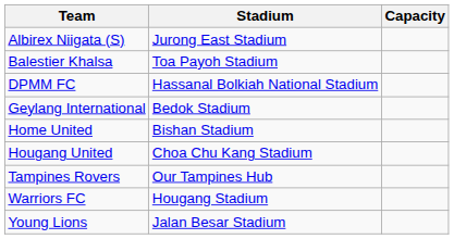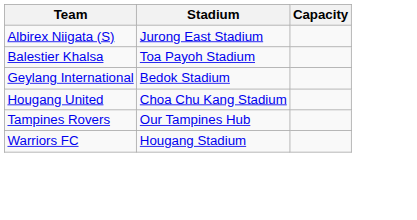- row: DPMM FC | Hassanal Bolkiah National Stadium
- row: Home United | Bishan Stadium
- row: Young Lions | Jalan Besar Stadium
